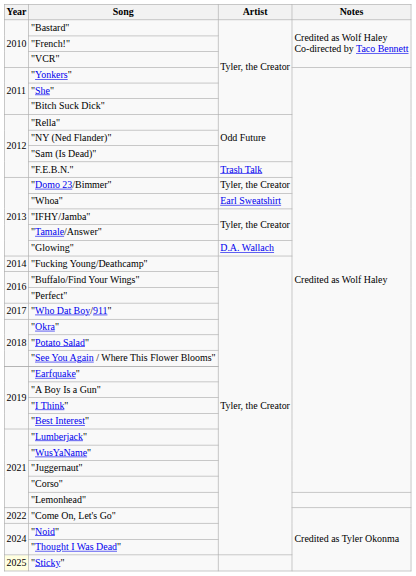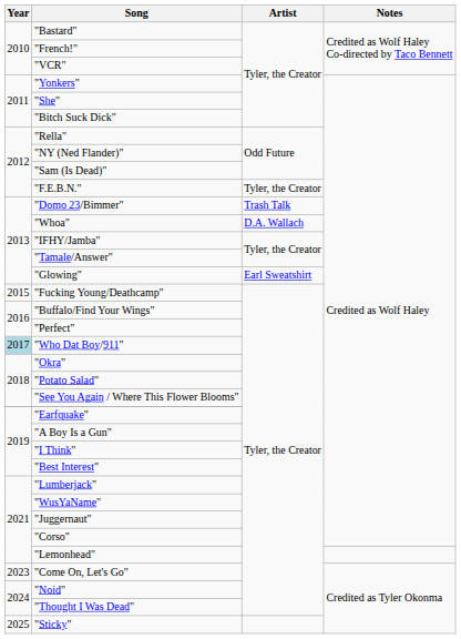"F.E.B.N." | Artist: Trash Talk -> Tyler, the Creator
"Domo 23/Bimmer" | Artist: Tyler, the Creator -> Trash Talk
"Whoa" | Artist: Earl Sweatshirt -> D.A. Wallach
"Glowing" | Artist: D.A. Wallach -> Earl Sweatshirt
"Fucking Young/Deathcamp" | Year: 2014 -> 2015
"Who Dat Boy/911" | Year: no background -> lightblue background
"Come On, Let's Go" | Year: 2022 -> 2023
"Sticky" | Year: lightyellow background -> no background
